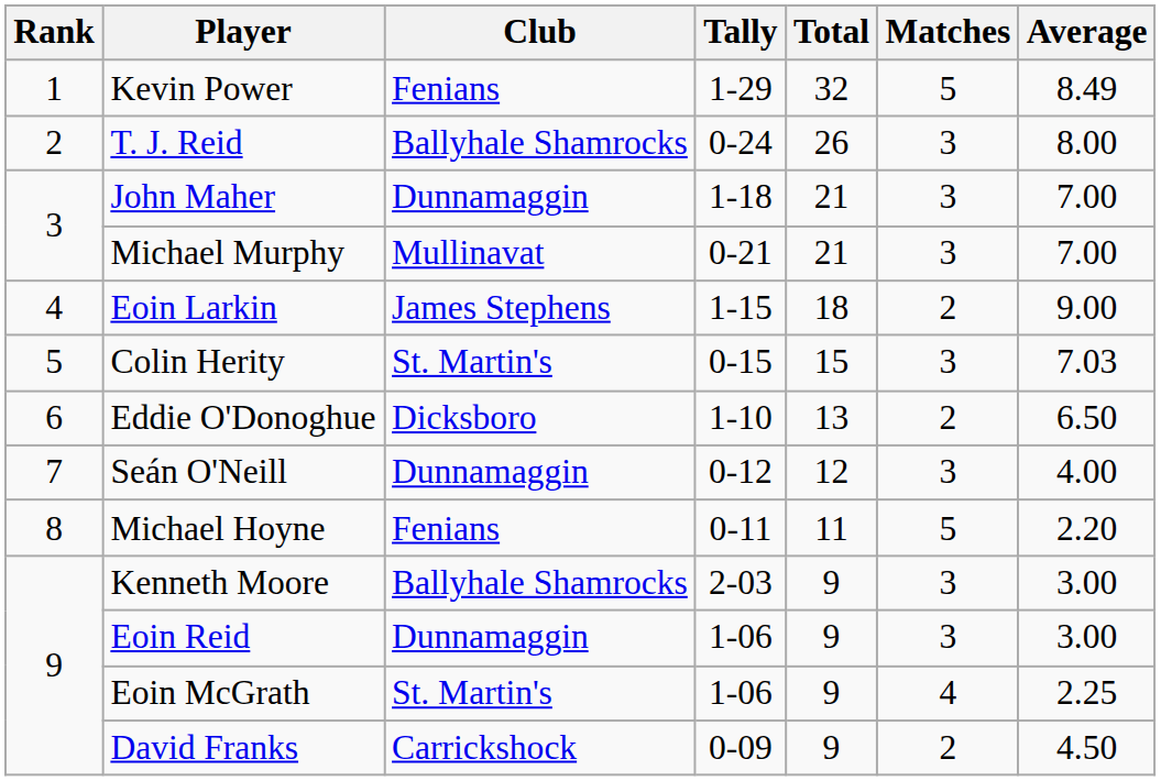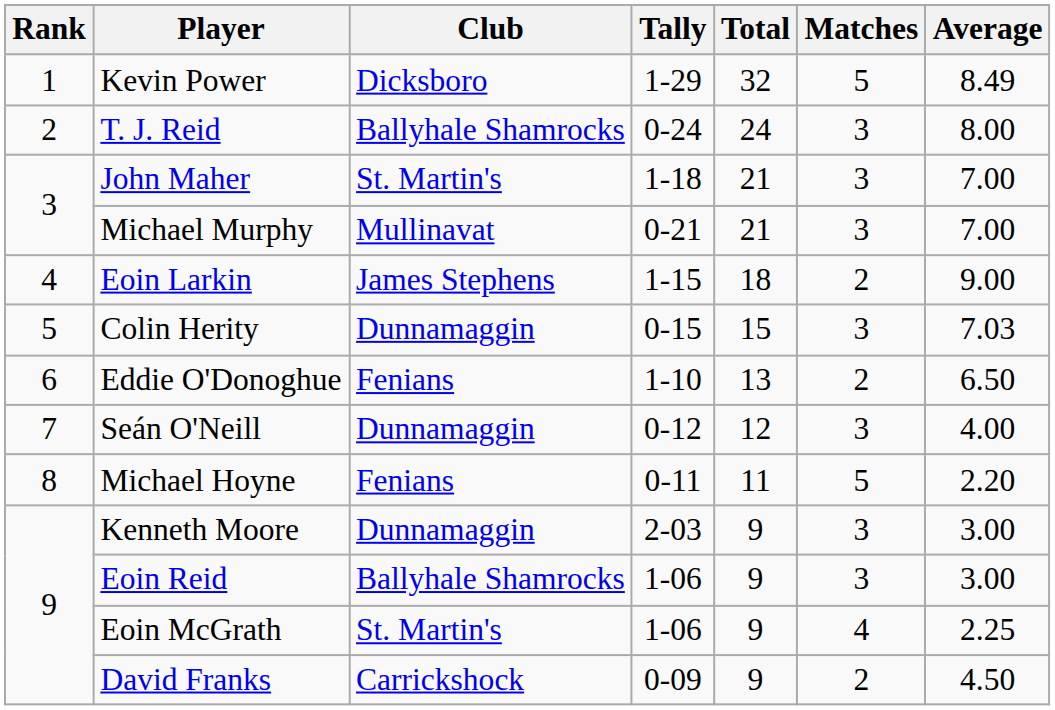Kevin Power | Club: Fenians -> Dicksboro
T. J. Reid | Total: 26 -> 24
John Maher | Club: Dunnamaggin -> St. Martin's
Colin Herity | Club: St. Martin's -> Dunnamaggin
Eddie O'Donoghue | Club: Dicksboro -> Fenians
Kenneth Moore | Club: Ballyhale Shamrocks -> Dunnamaggin
Eoin Reid | Club: Dunnamaggin -> Ballyhale Shamrocks
